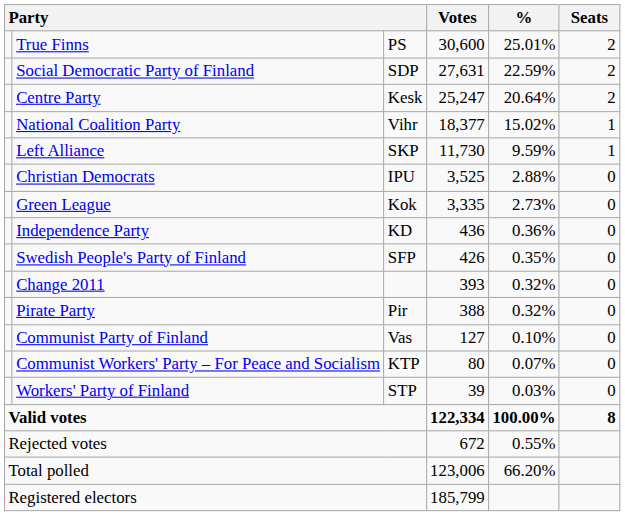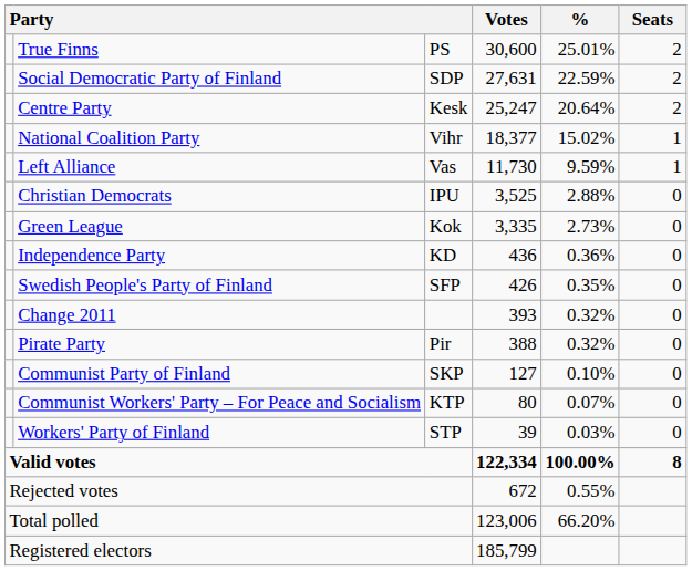Left Alliance | column 3: SKP -> Vas
Communist Party of Finland | column 3: Vas -> SKP
